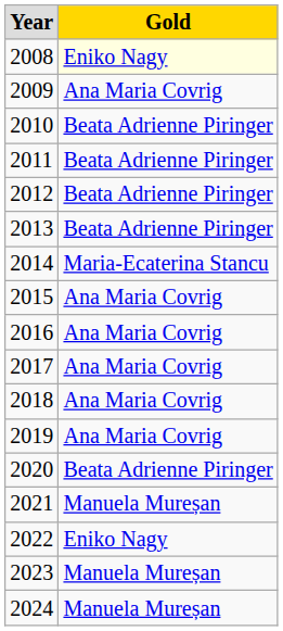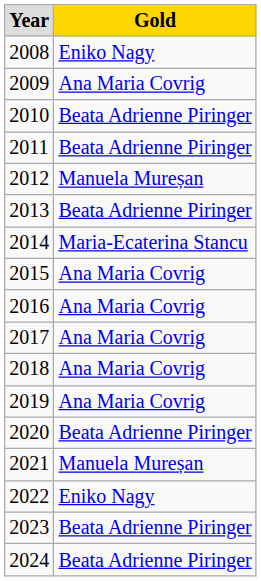2008 | Gold: lightyellow background -> no background
2012 | Gold: Beata Adrienne Piringer -> Manuela Mureșan
2023 | Gold: Manuela Mureșan -> Beata Adrienne Piringer
2024 | Gold: Manuela Mureșan -> Beata Adrienne Piringer
